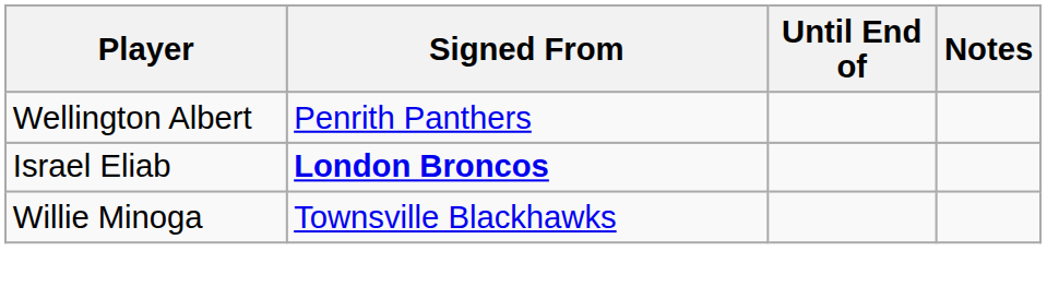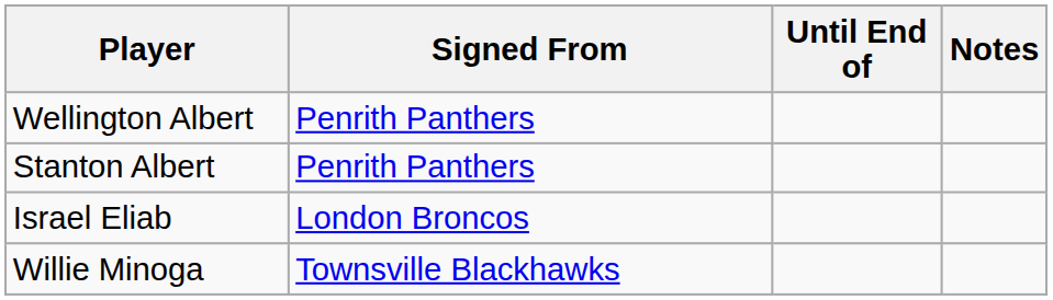+ row: Stanton Albert | Penrith Panthers
Israel Eliab | Signed From: bold -> normal
